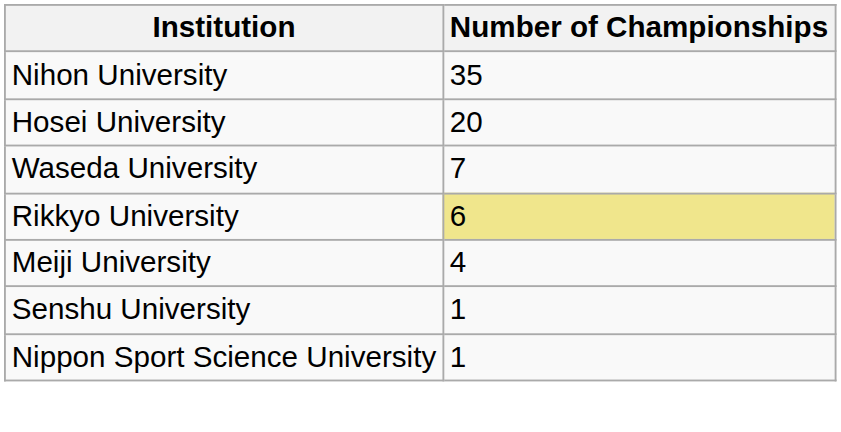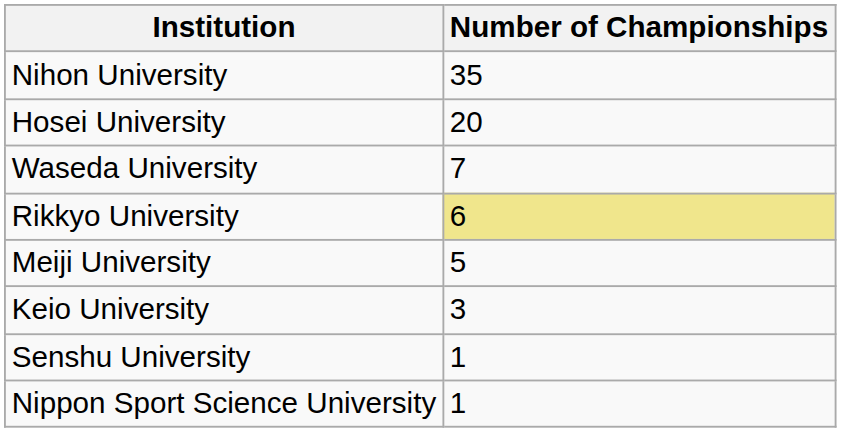Meiji University | Number of Championships: 4 -> 5
+ row: Keio University | 3
